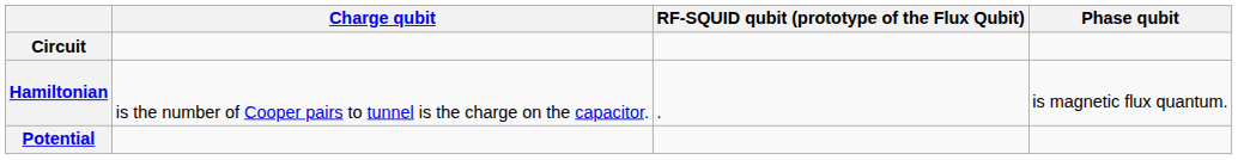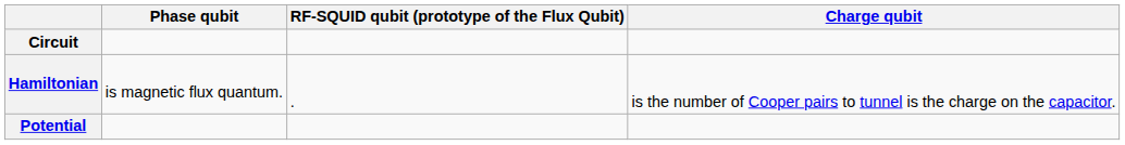columns swapped: Charge qubit <-> Phase qubit
